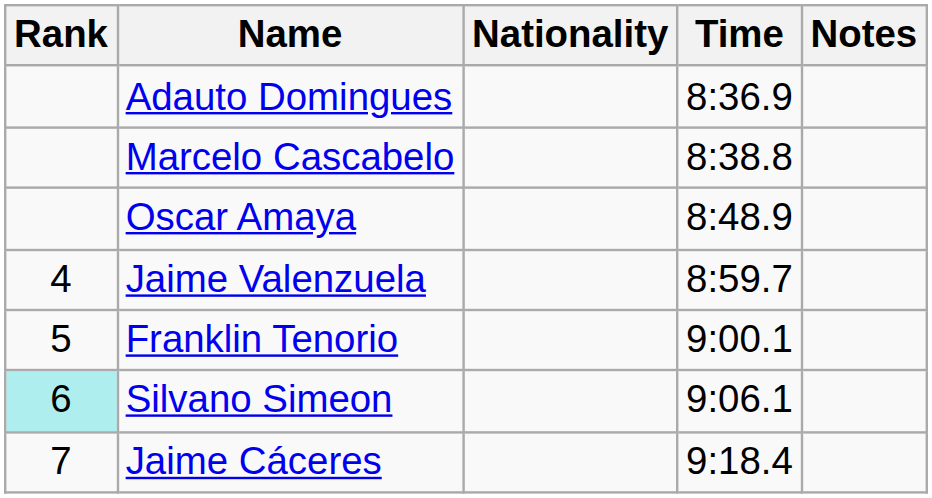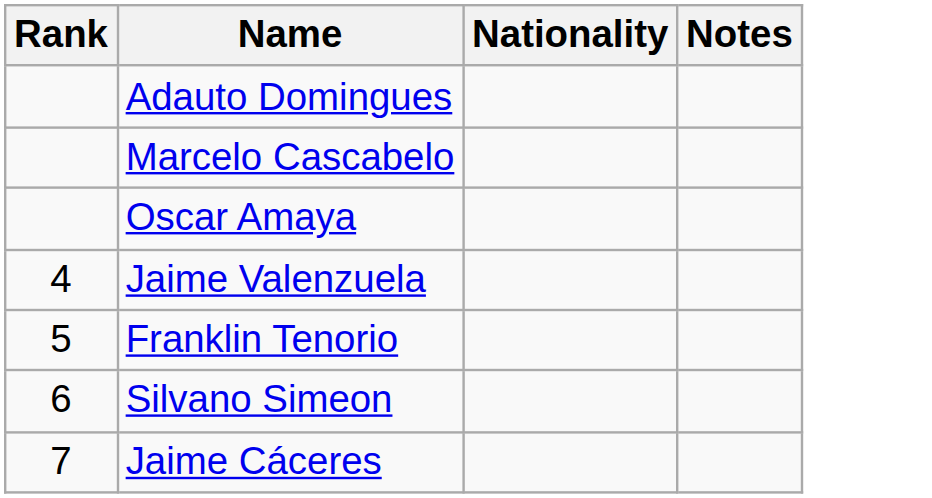- column: Time | 8:36.9 | 8:38.8 | 8:48.9 | 8:59.7 | 9:00.1 | 9:06.1 | 9:18.4
Silvano Simeon | Rank: paleturquoise background -> no background
